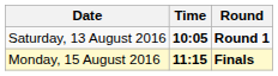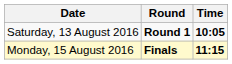columns swapped: Time <-> Round
